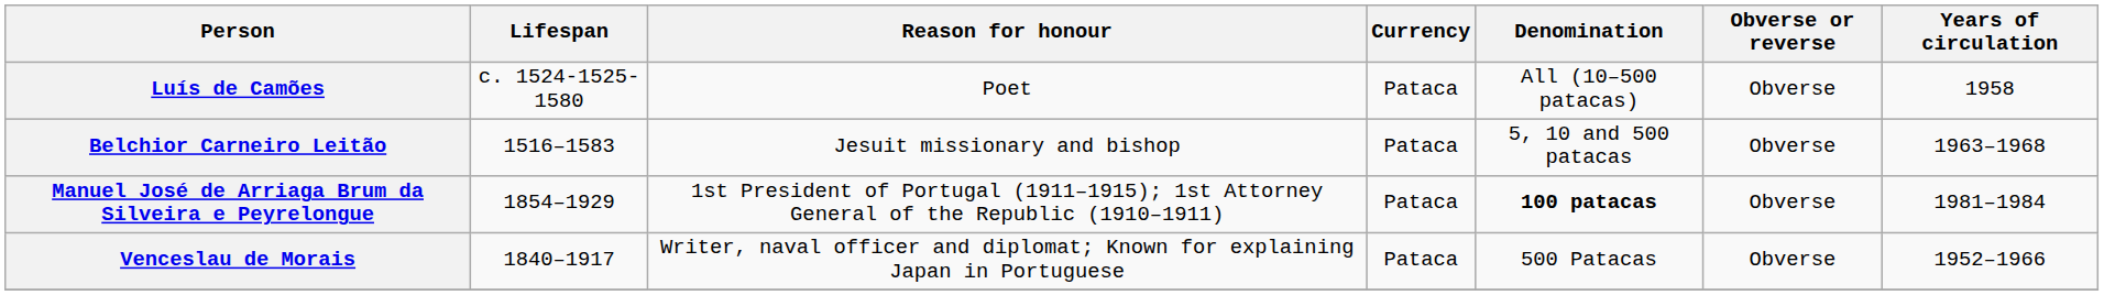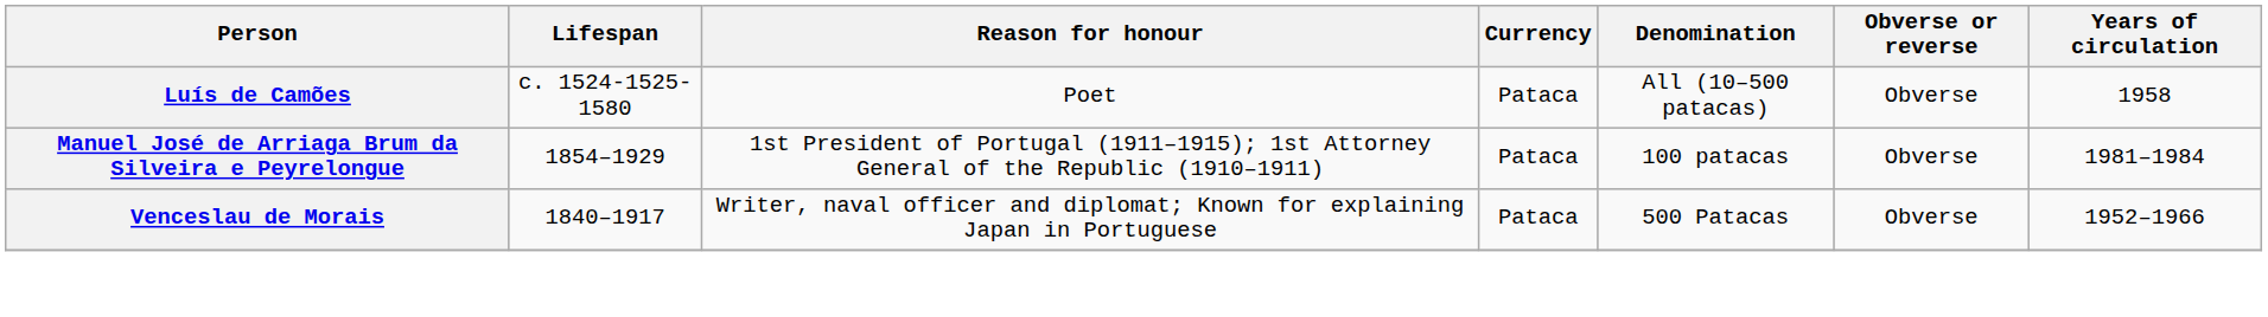- row: Belchior Carneiro Leitão | 1516–1583 | Jesuit missionary and bishop | Pataca | 5, 10 and 500 patacas | Obverse | 1963–1968
Manuel José de Arriaga Brum da Silveira e Peyrelongue | Denomination: bold -> normal
